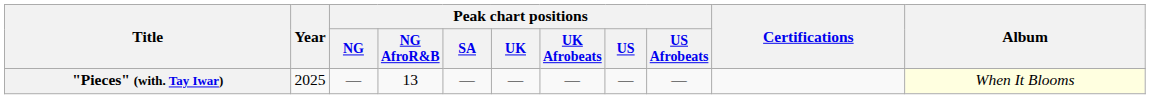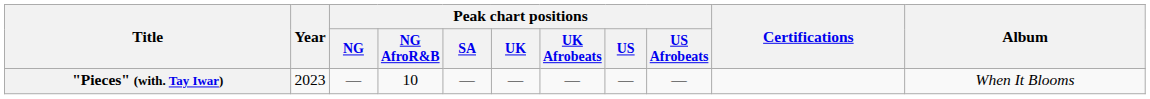"Pieces" (with. Tay Iwar) | Year: 2025 -> 2023
"Pieces" (with. Tay Iwar) | Peak chart positions / NG AfroR&B: 13 -> 10
"Pieces" (with. Tay Iwar) | Album: lightyellow background -> no background
